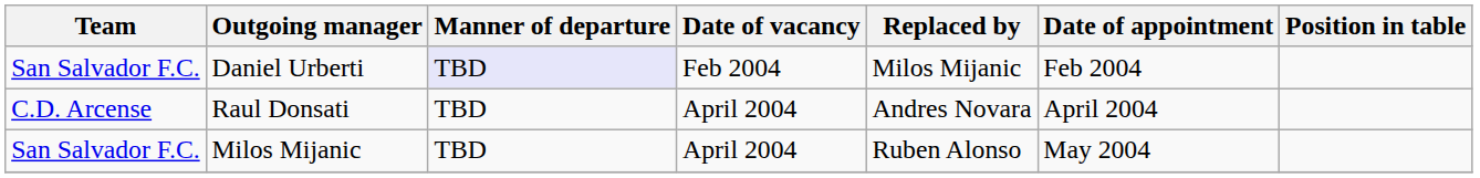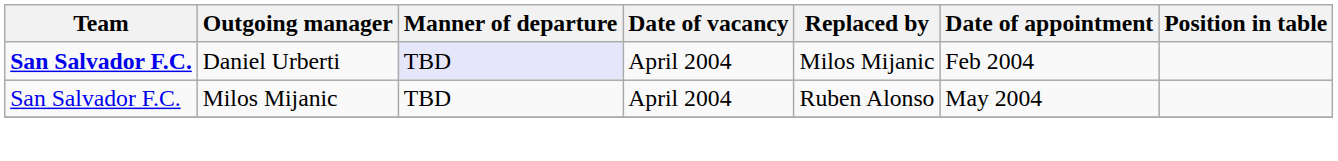Daniel Urberti | Team: normal -> bold
Daniel Urberti | Date of vacancy: Feb 2004 -> April 2004
- row: C.D. Arcense | Raul Donsati | TBD | April 2004 | Andres Novara | April 2004
